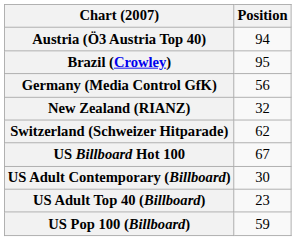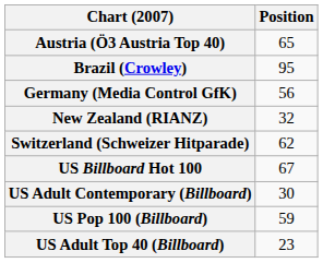Austria (Ö3 Austria Top 40) | Position: 94 -> 65
rows swapped: US Adult Top 40 (Billboard) <-> US Pop 100 (Billboard)
